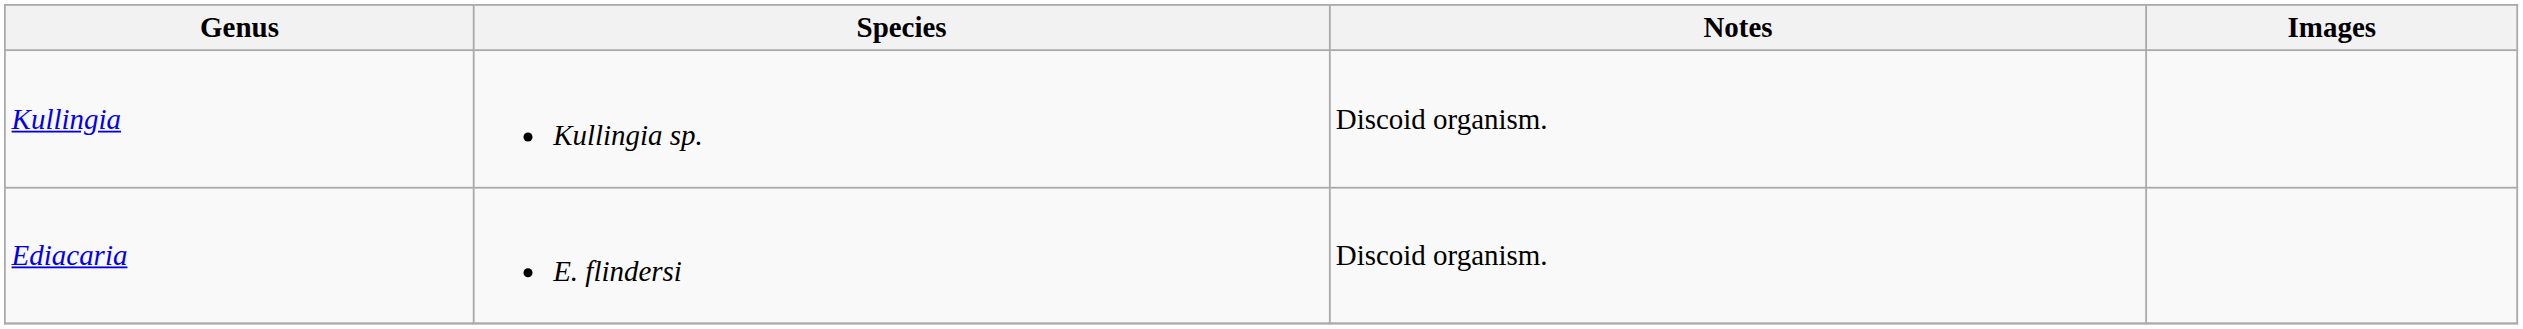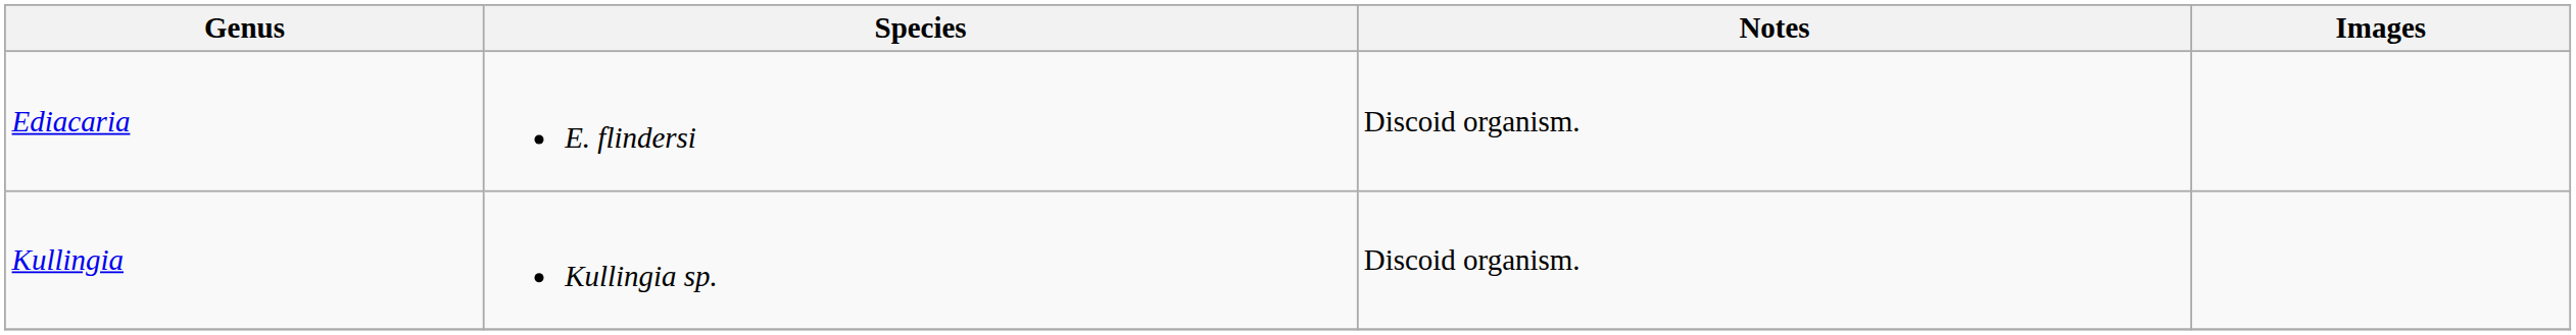rows swapped: Ediacaria <-> Kullingia
